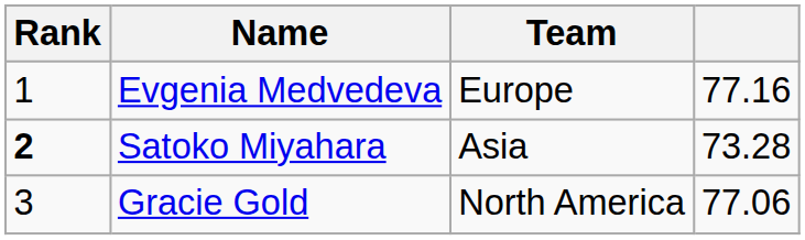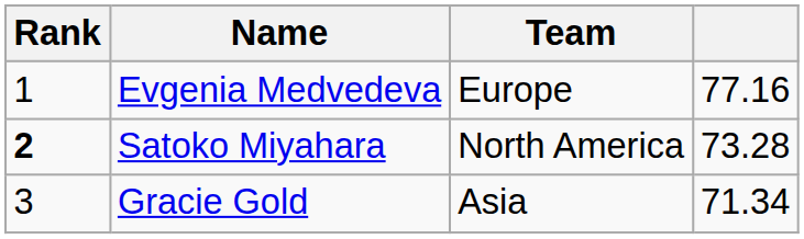Satoko Miyahara | Team: Asia -> North America
Gracie Gold | Team: North America -> Asia
Gracie Gold | column 4: 77.06 -> 71.34
